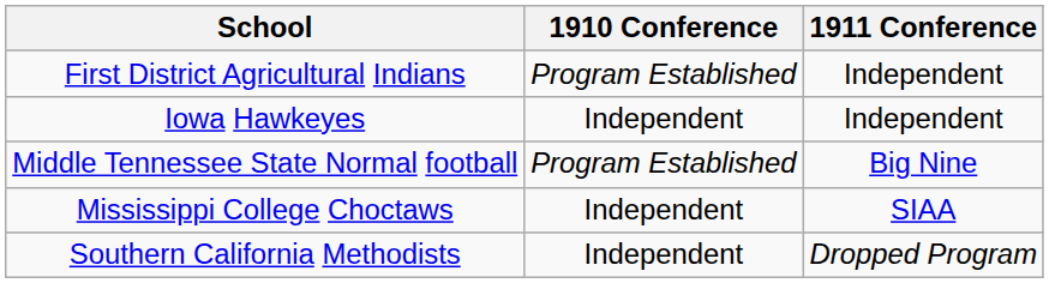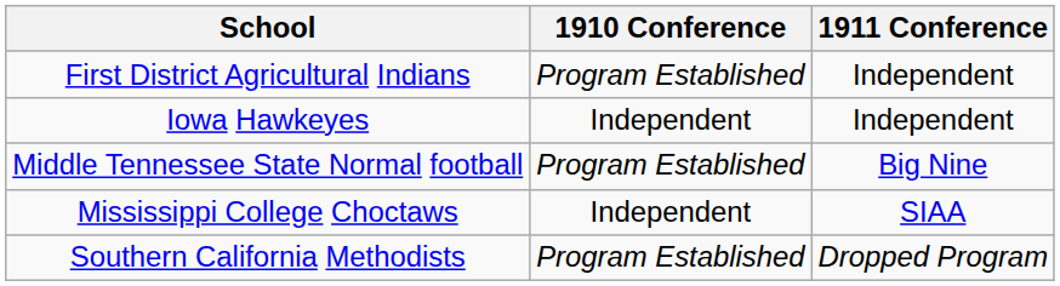Southern California Methodists | 1910 Conference: Independent -> Program Established
